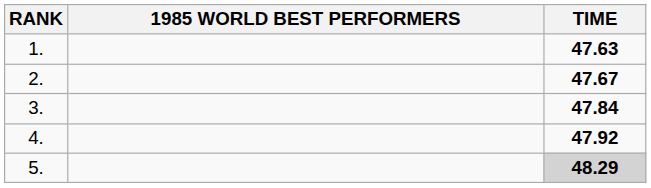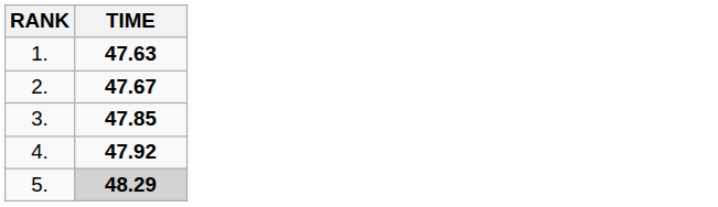- column: 1985 WORLD BEST PERFORMERS
3. | TIME: 47.84 -> 47.85
